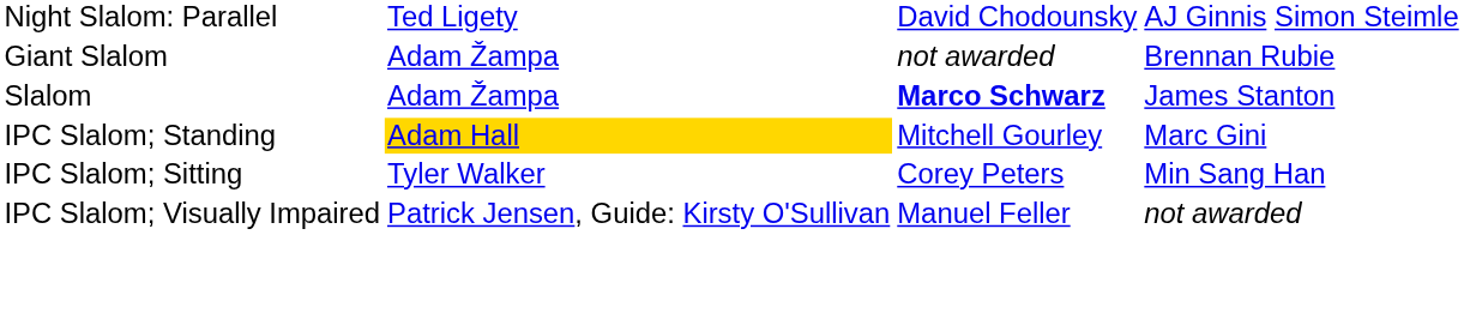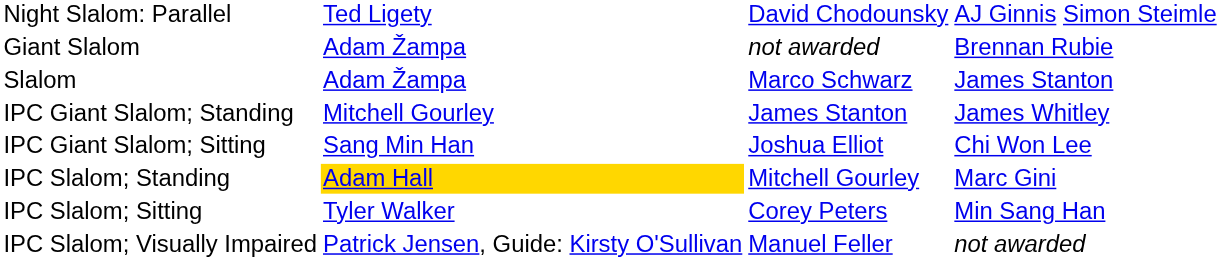Slalom | column 3: bold -> normal
+ row: IPC Giant Slalom; Standing | Mitchell Gourley | James Stanton | James Whitley
+ row: IPC Giant Slalom; Sitting | Sang Min Han | Joshua Elliot | Chi Won Lee
